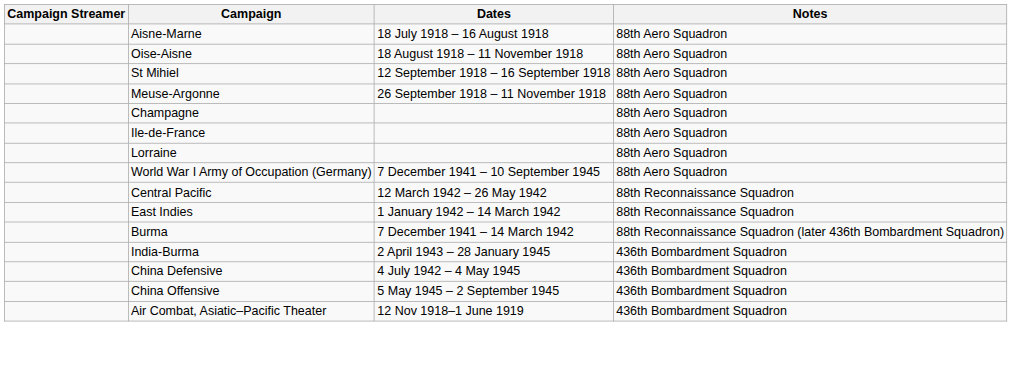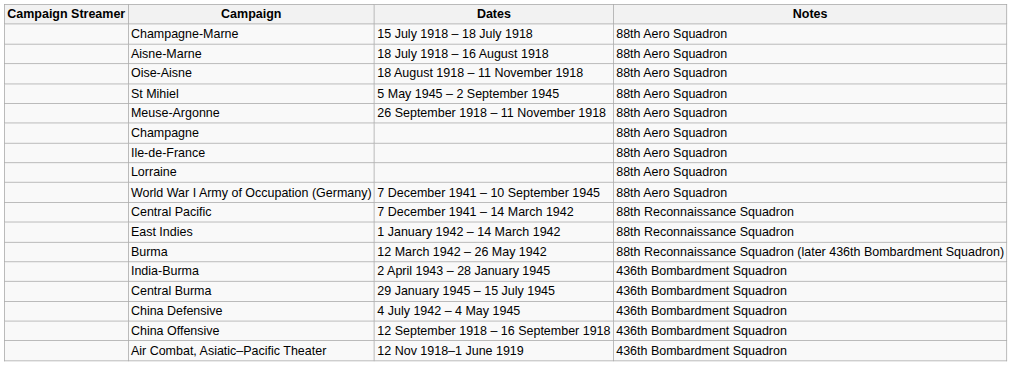+ row: Champagne-Marne | 15 July 1918 – 18 July 1918 | 88th Aero Squadron
St Mihiel | Dates: 12 September 1918 – 16 September 1918 -> 5 May 1945 – 2 September 1945
Central Pacific | Dates: 12 March 1942 – 26 May 1942 -> 7 December 1941 – 14 March 1942
Burma | Dates: 7 December 1941 – 14 March 1942 -> 12 March 1942 – 26 May 1942
+ row: Central Burma | 29 January 1945 – 15 July 1945 | 436th Bombardment Squadron
China Offensive | Dates: 5 May 1945 – 2 September 1945 -> 12 September 1918 – 16 September 1918
